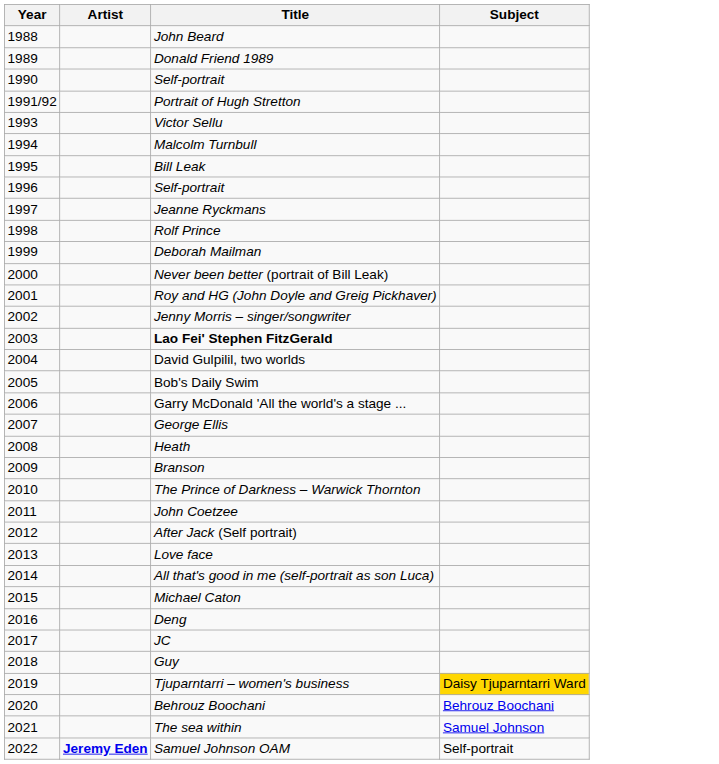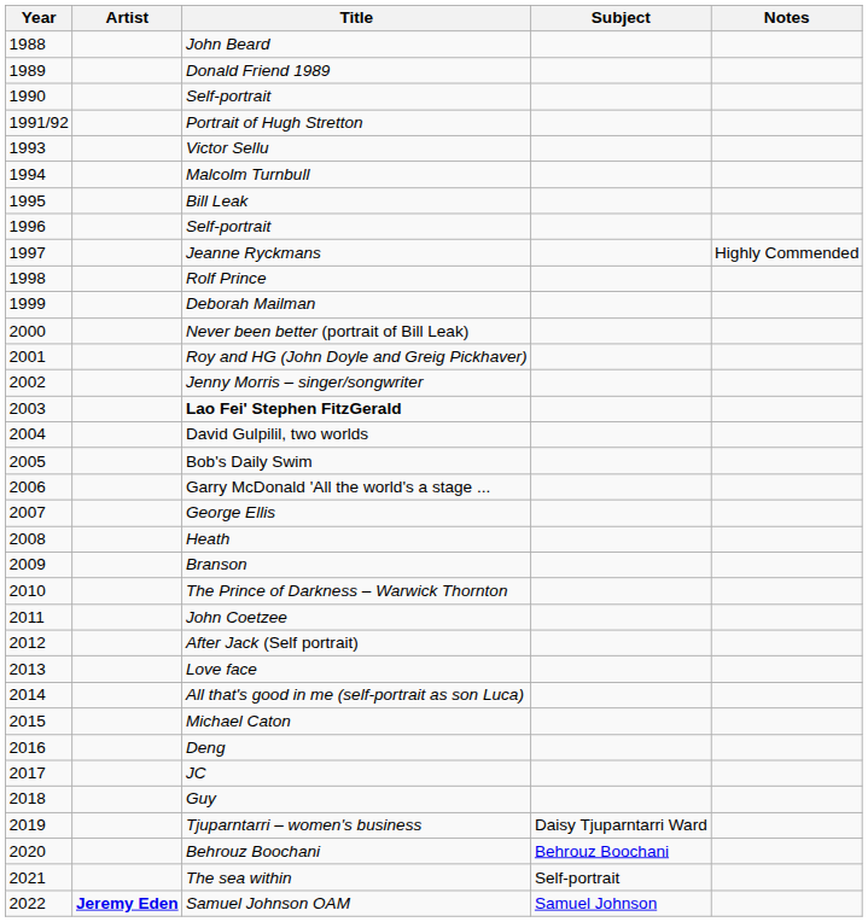+ column: Notes | Highly Commended
Tjuparntarri – women's business | Subject: gold background -> no background
The sea within | Subject: Samuel Johnson -> Self-portrait
Samuel Johnson OAM | Subject: Self-portrait -> Samuel Johnson
